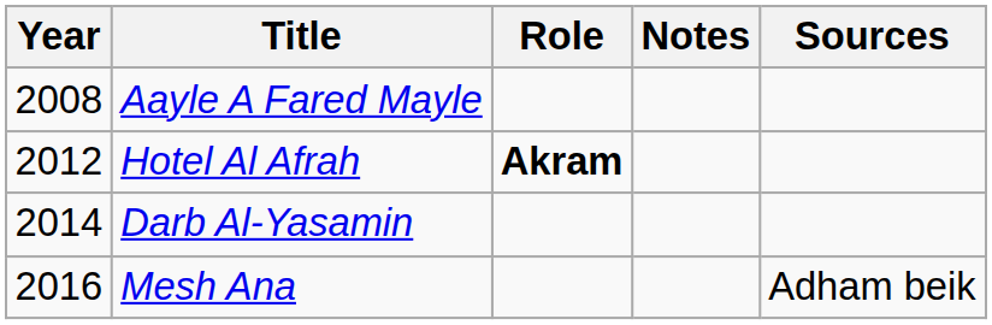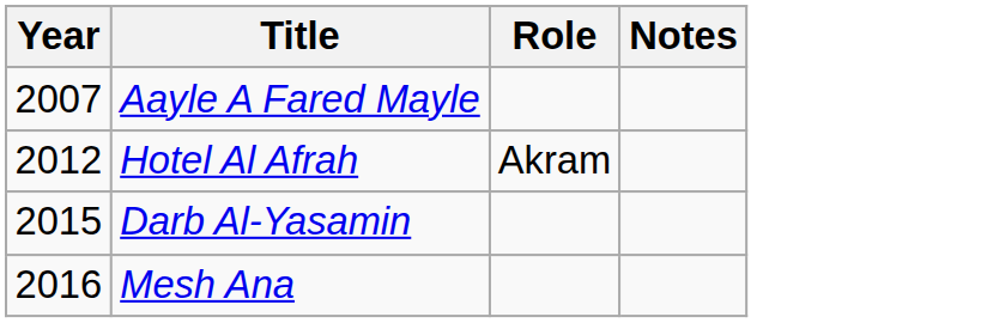- column: Sources | Adham beik
Aayle A Fared Mayle | Year: 2008 -> 2007
Hotel Al Afrah | Role: bold -> normal
Darb Al-Yasamin | Year: 2014 -> 2015
